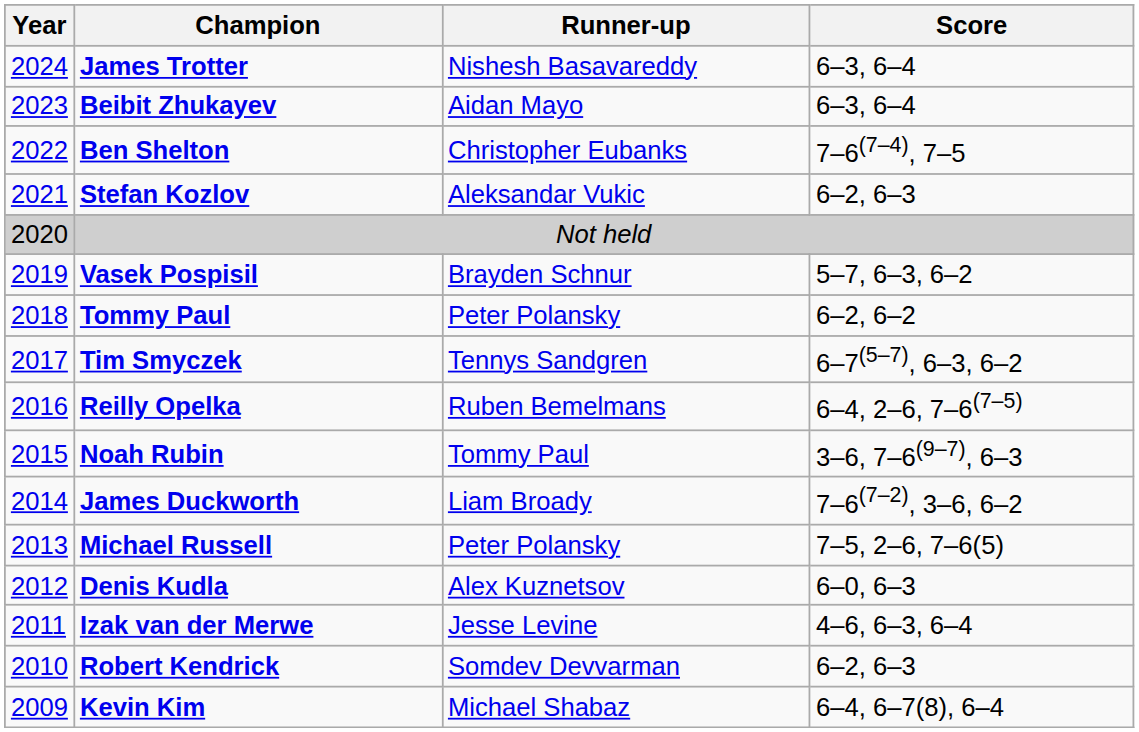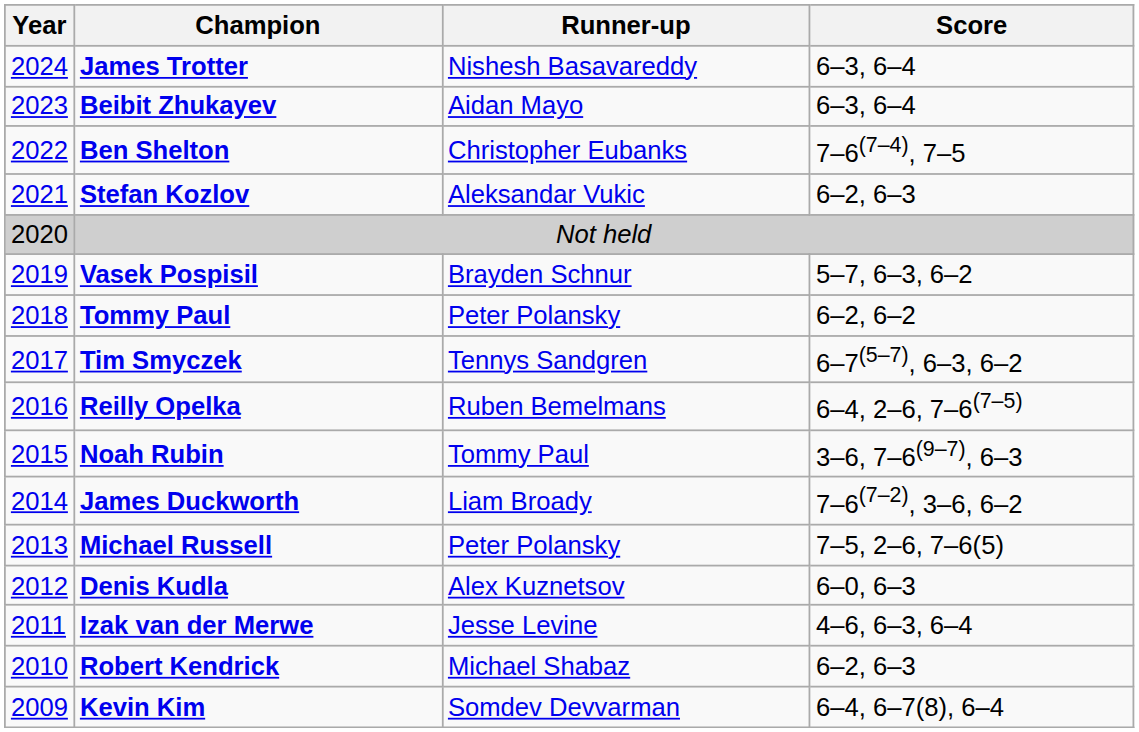Robert Kendrick | Runner-up: Somdev Devvarman -> Michael Shabaz
Kevin Kim | Runner-up: Michael Shabaz -> Somdev Devvarman
